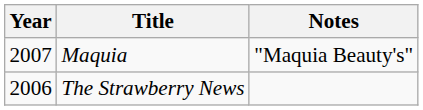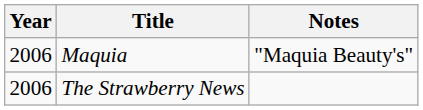Maquia | Year: 2007 -> 2006
